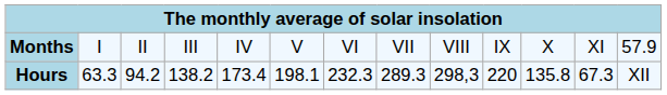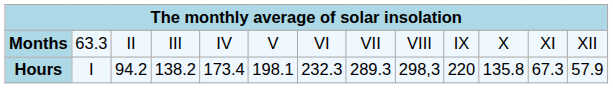Months | column 2: I -> 63.3
Months | column 13: 57.9 -> XII
Hours | column 2: 63.3 -> I
Hours | column 13: XII -> 57.9
